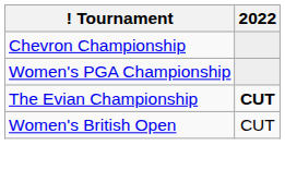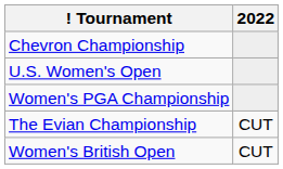+ row: U.S. Women's Open
The Evian Championship | 2022: bold -> normal
